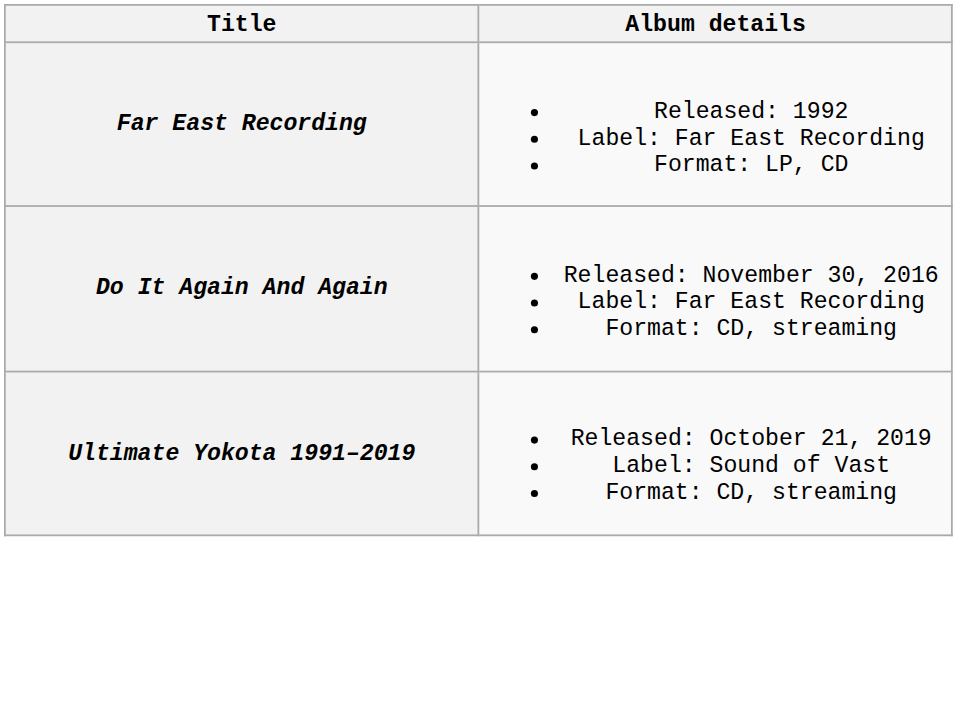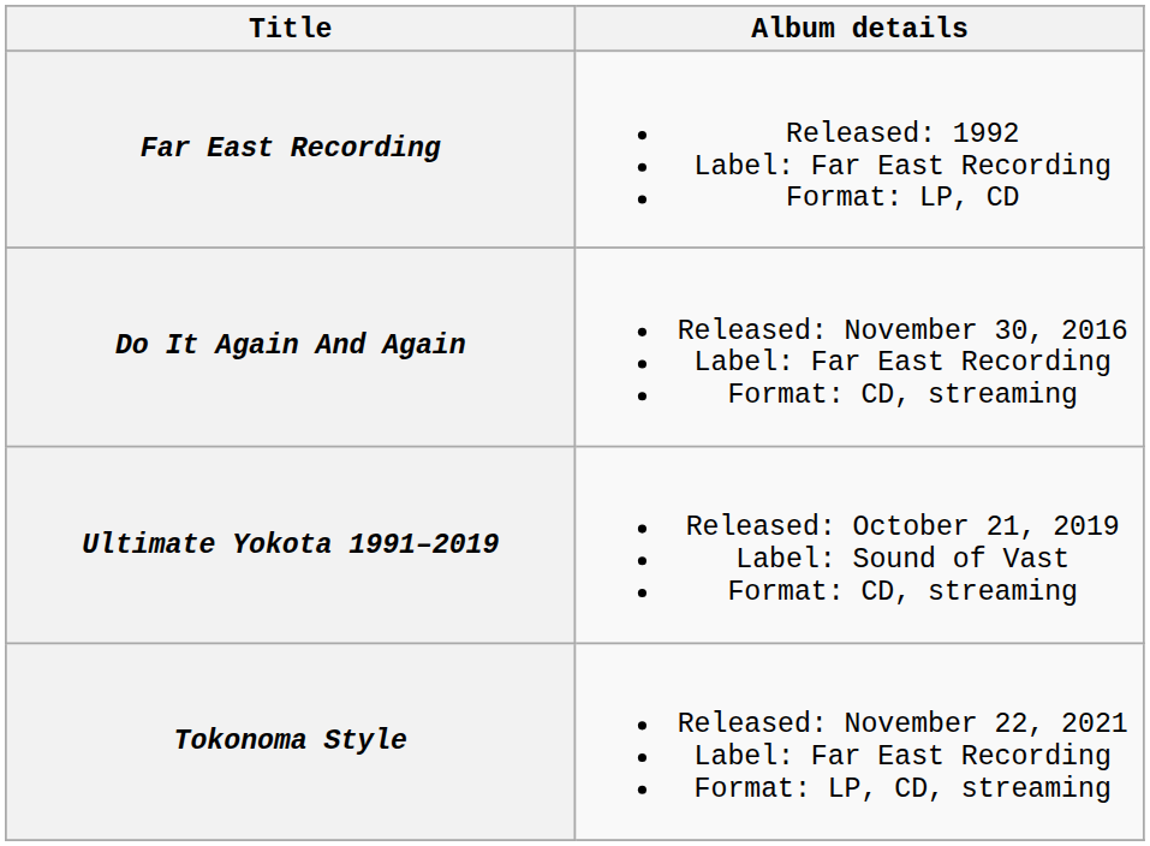+ row: Tokonoma Style | Released: November 22, 2021 Label: Far East Recording Format: LP, CD, streaming
